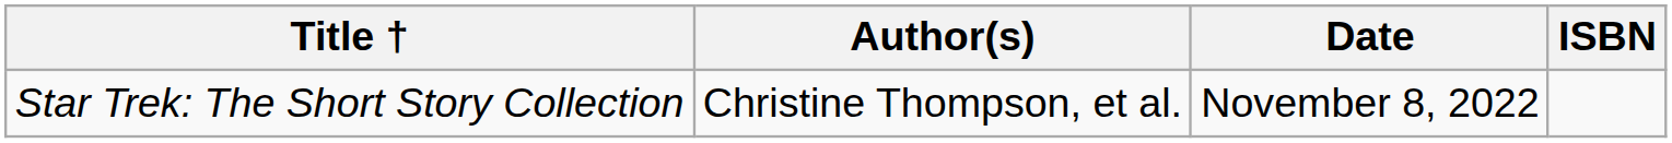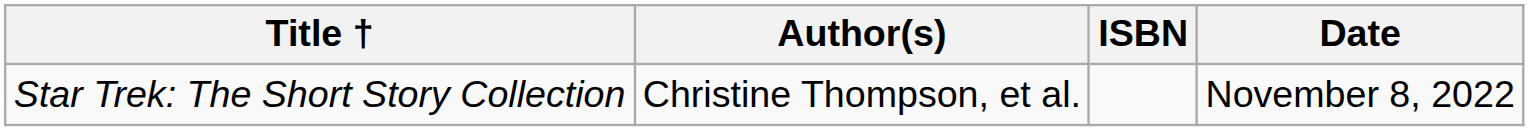columns swapped: Date <-> ISBN
